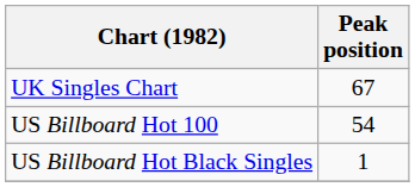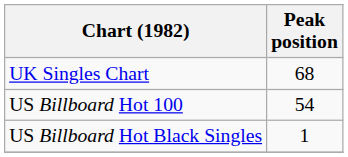UK Singles Chart | Peak position: 67 -> 68
